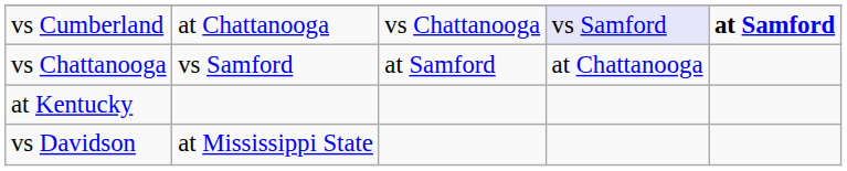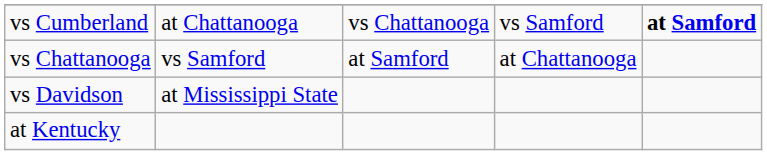vs Cumberland | column 4: lavender background -> no background
rows swapped: vs Davidson <-> at Kentucky
